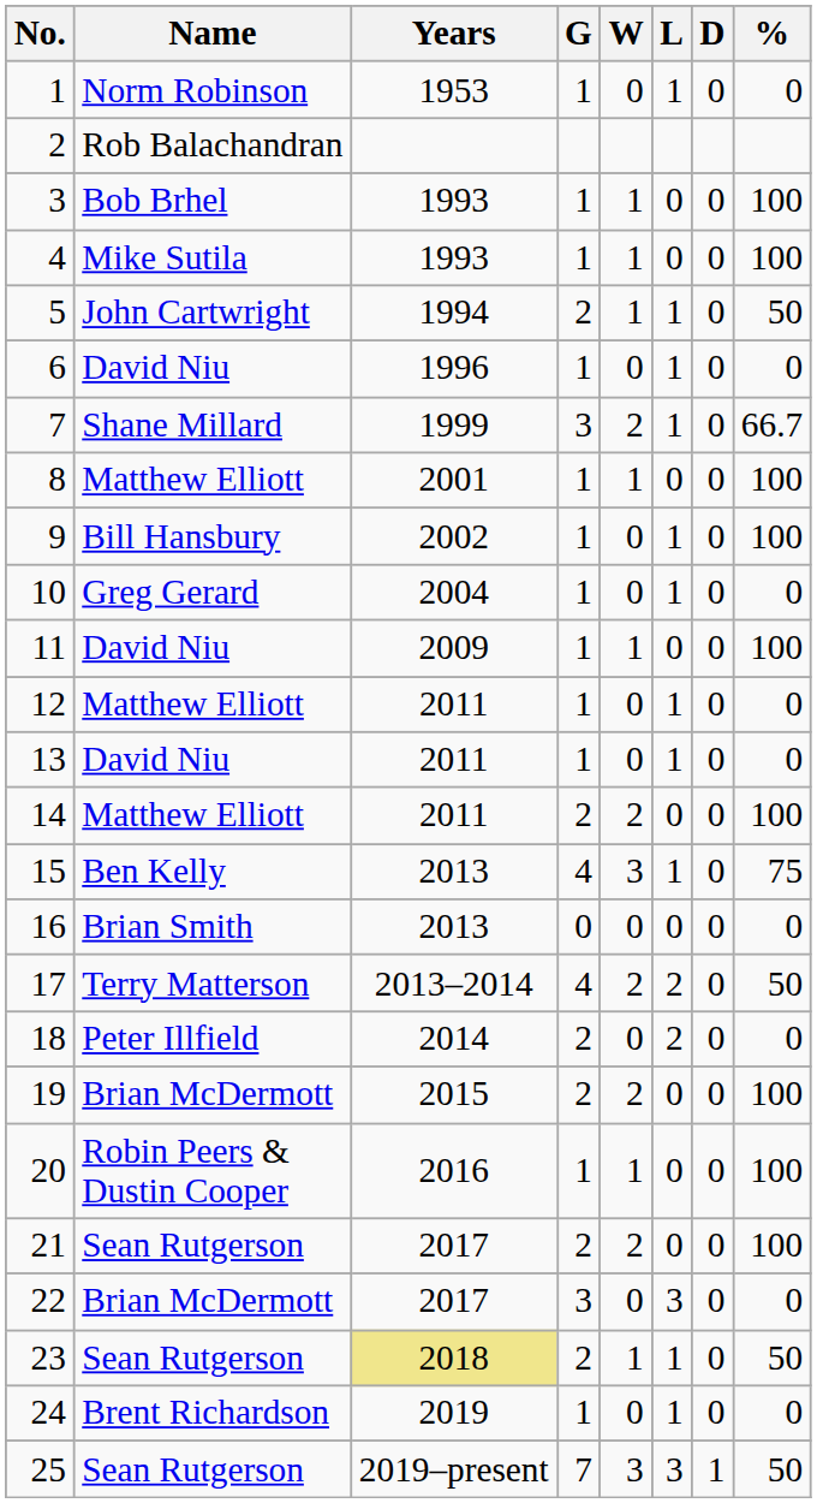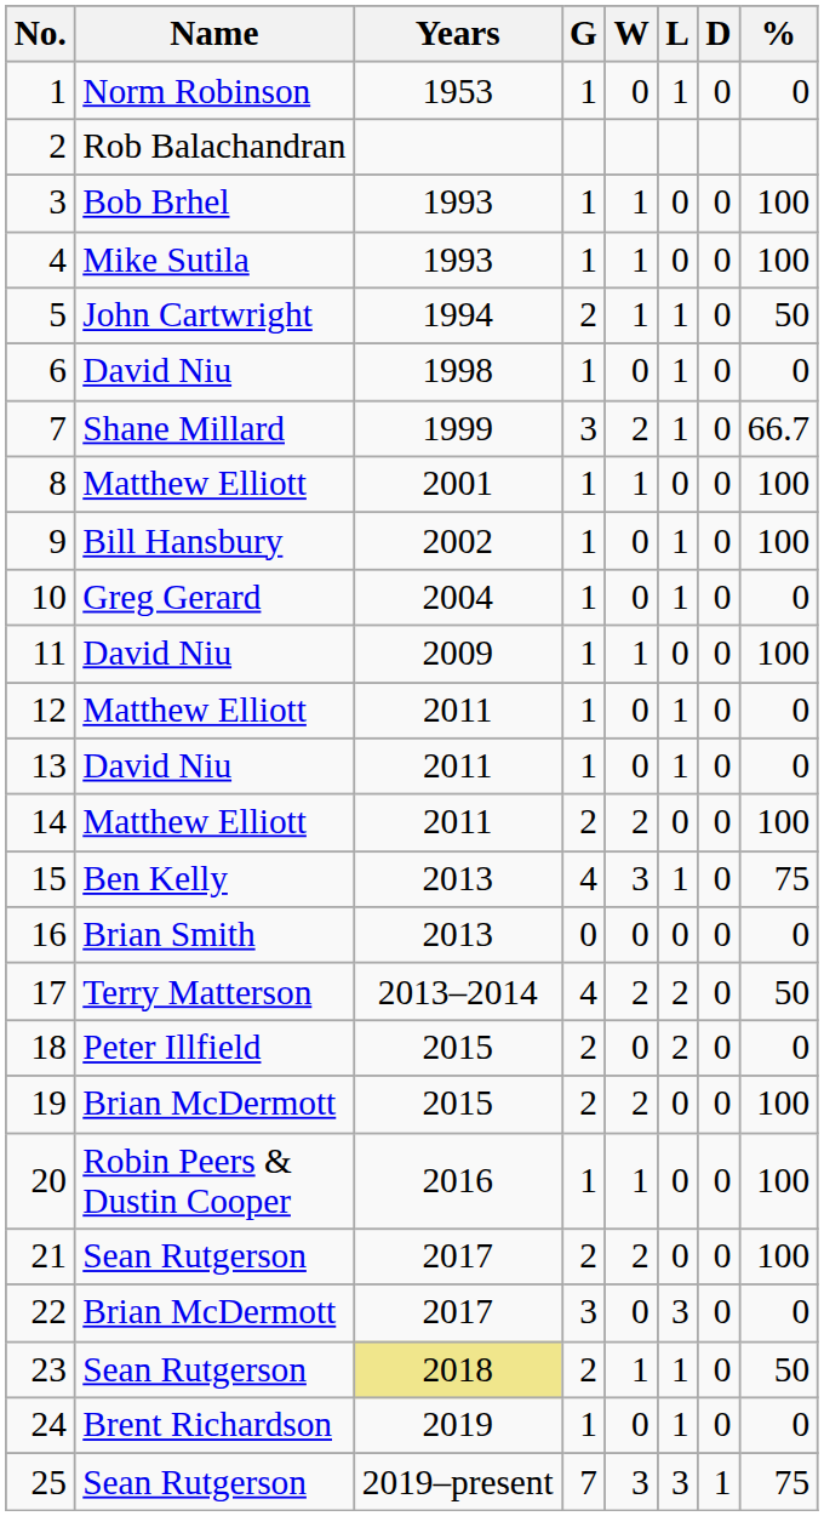6 | Years: 1996 -> 1998
18 | Years: 2014 -> 2015
25 | %: 50 -> 75
